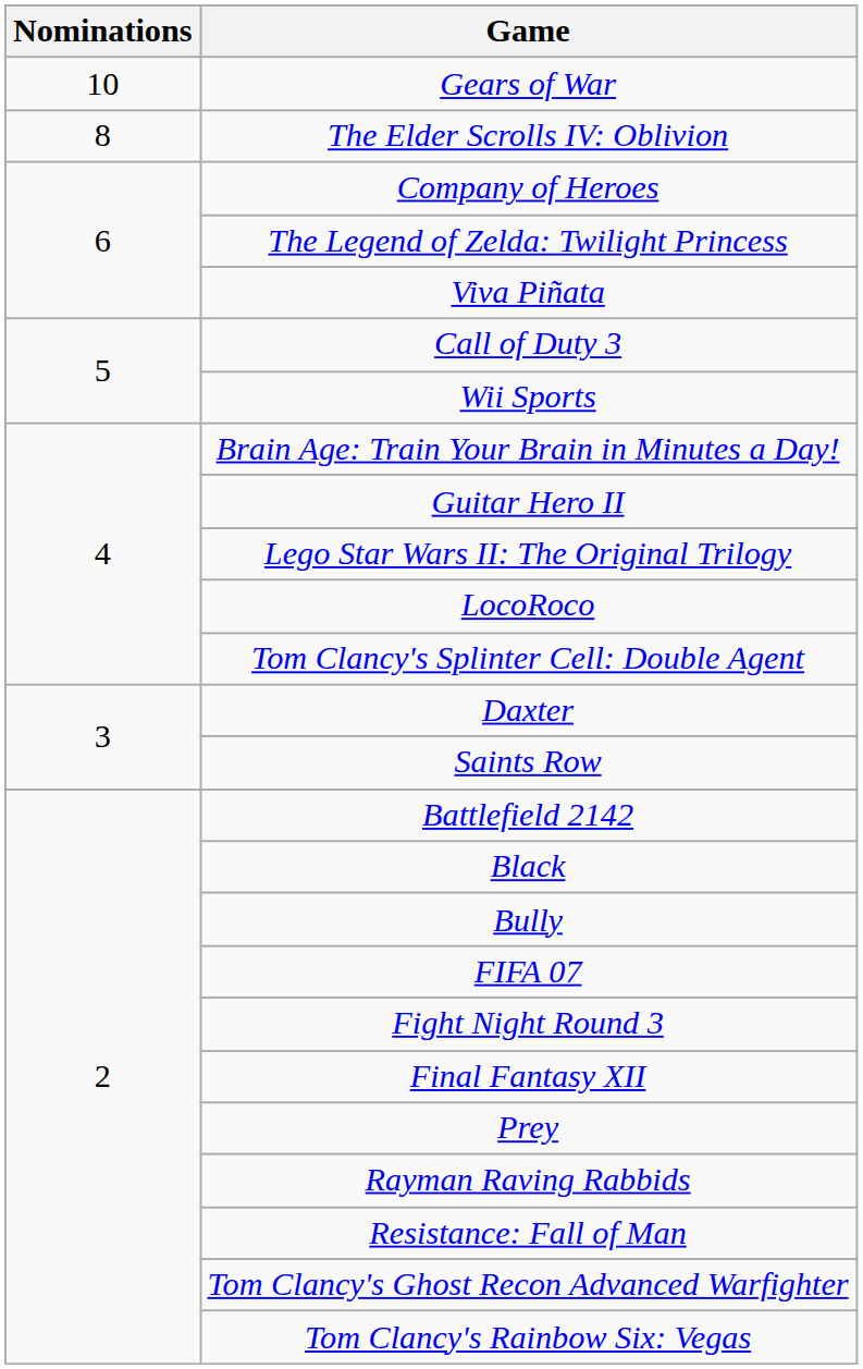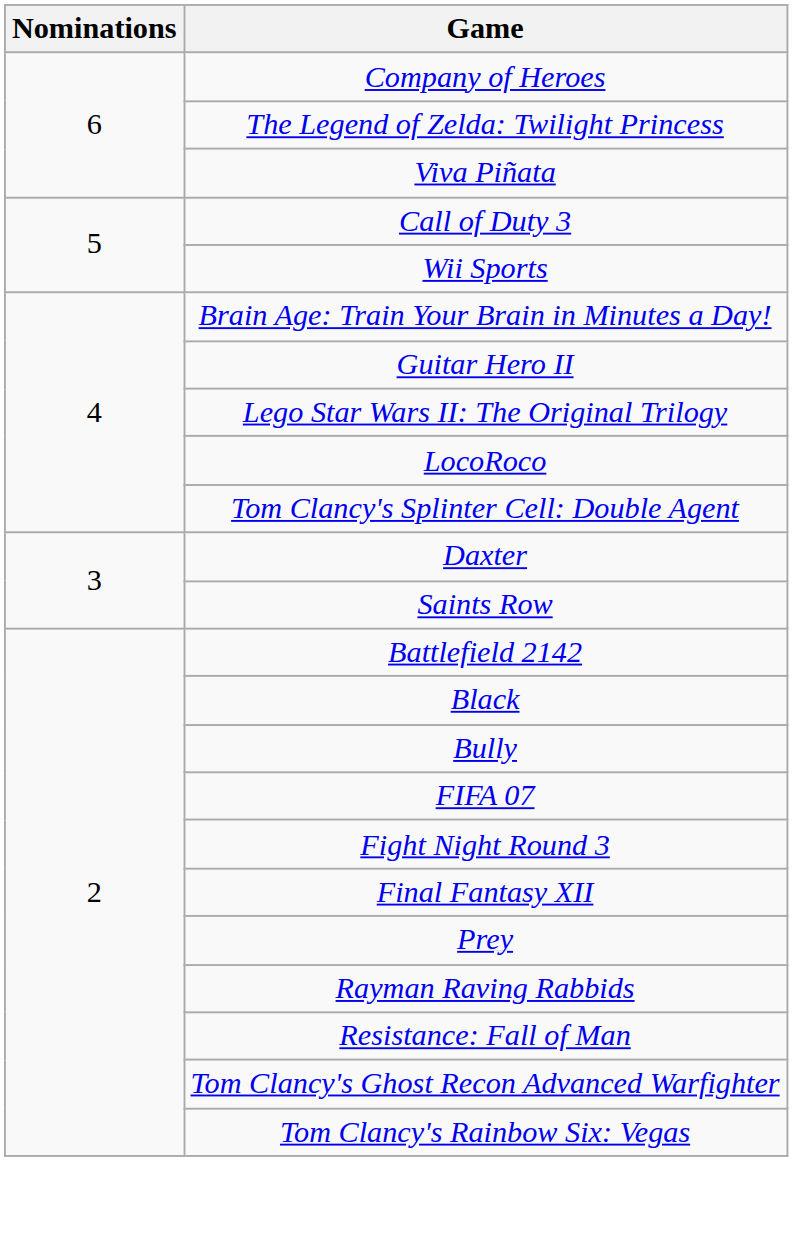- row: 10 | Gears of War
- row: 8 | The Elder Scrolls IV: Oblivion
